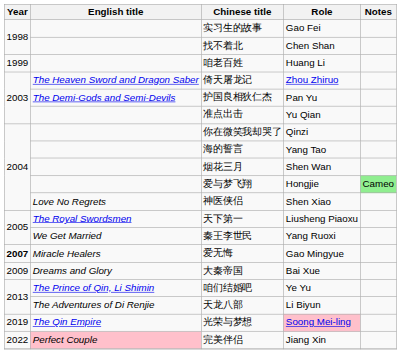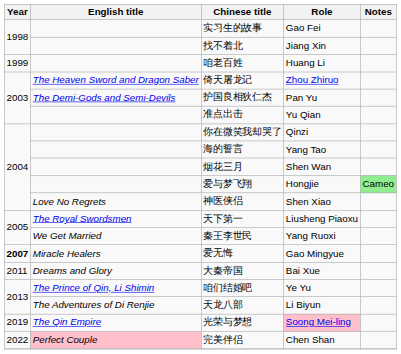找不着北 | Role: Chen Shan -> Jiang Xin
大秦帝国 | Year: 2009 -> 2011
完美伴侣 | Role: Jiang Xin -> Chen Shan
